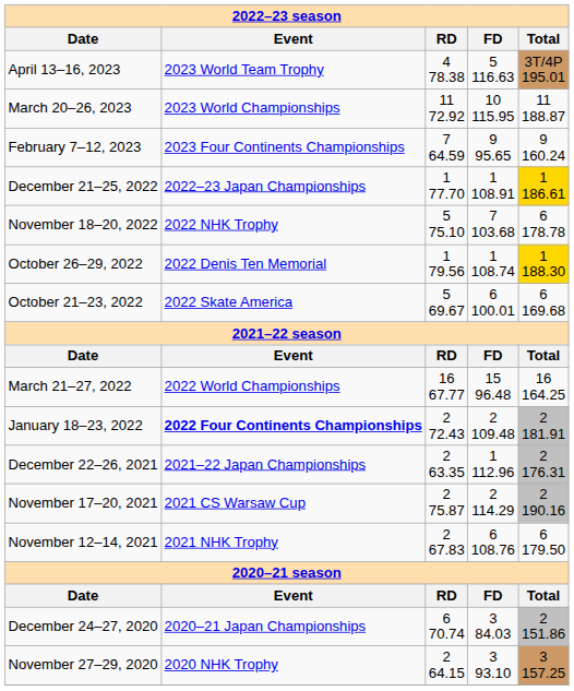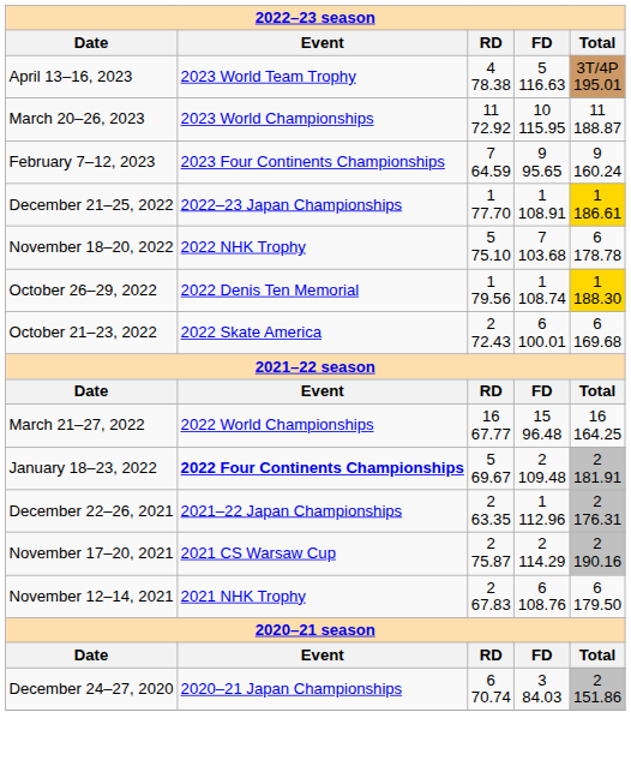October 21–23, 2022 | RD: 5 69.67 -> 2 72.43
January 18–23, 2022 | RD: 2 72.43 -> 5 69.67
- row: November 27–29, 2020 | 2020 NHK Trophy | 2 64.15 | 3 93.10 | 3 157.25
